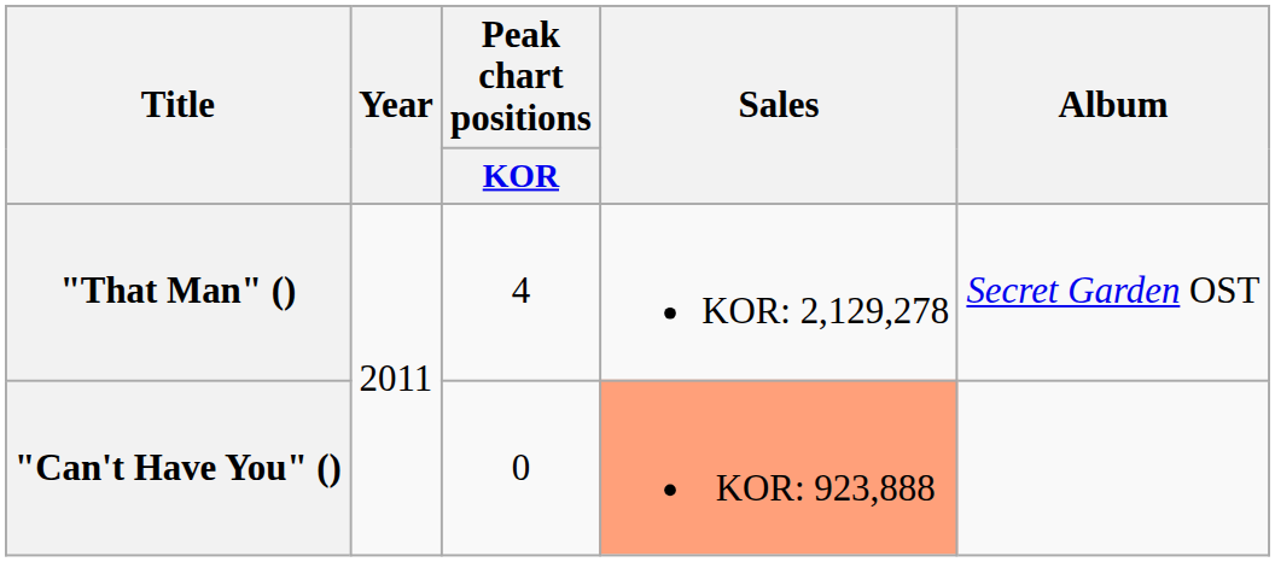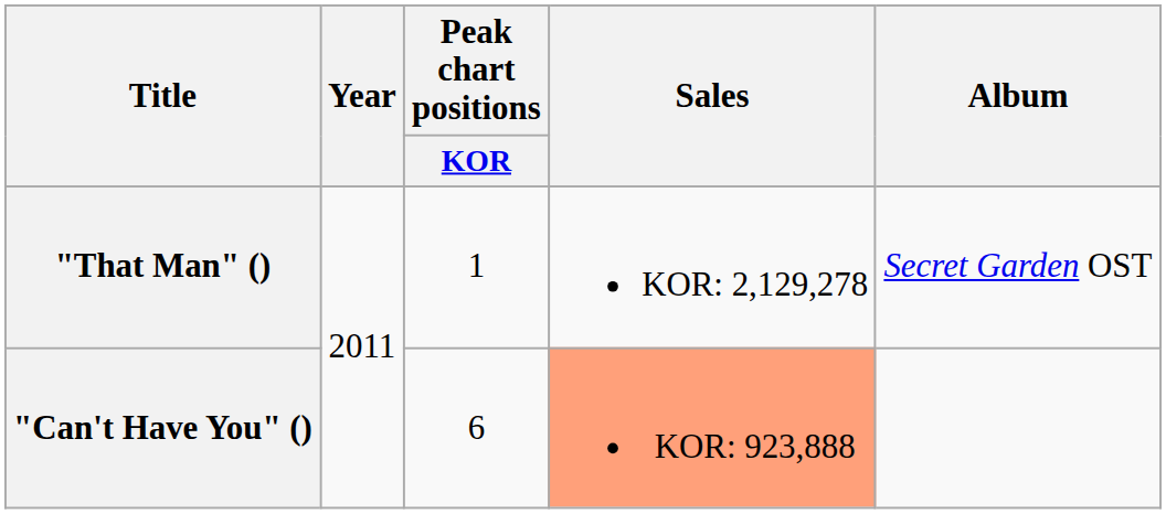"That Man" () | Peak chart positions / KOR: 4 -> 1
"Can't Have You" () | Peak chart positions / KOR: 0 -> 6
